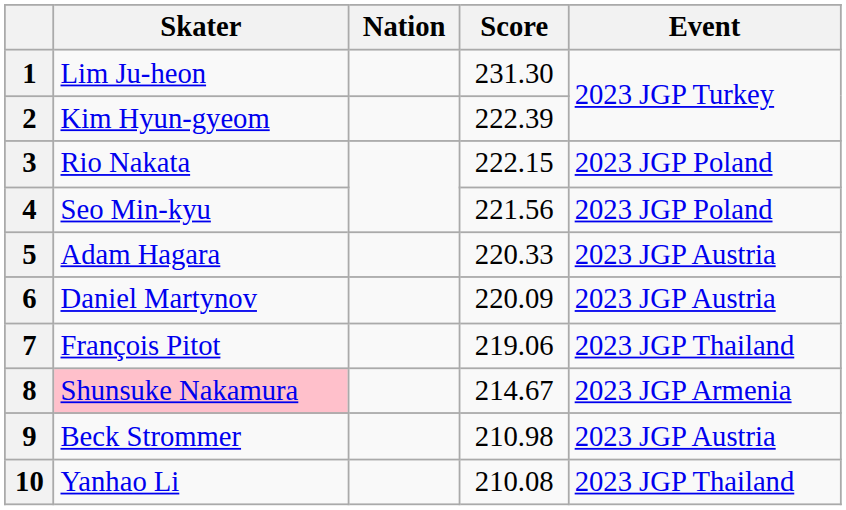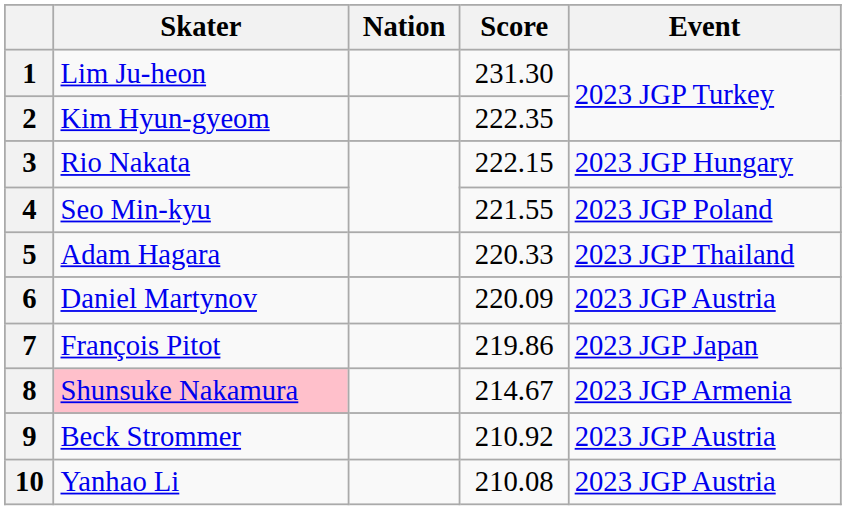2 | Score: 222.39 -> 222.35
3 | Event: 2023 JGP Poland -> 2023 JGP Hungary
4 | Score: 221.56 -> 221.55
5 | Event: 2023 JGP Austria -> 2023 JGP Thailand
7 | Score: 219.06 -> 219.86
7 | Event: 2023 JGP Thailand -> 2023 JGP Japan
9 | Score: 210.98 -> 210.92
10 | Event: 2023 JGP Thailand -> 2023 JGP Austria
